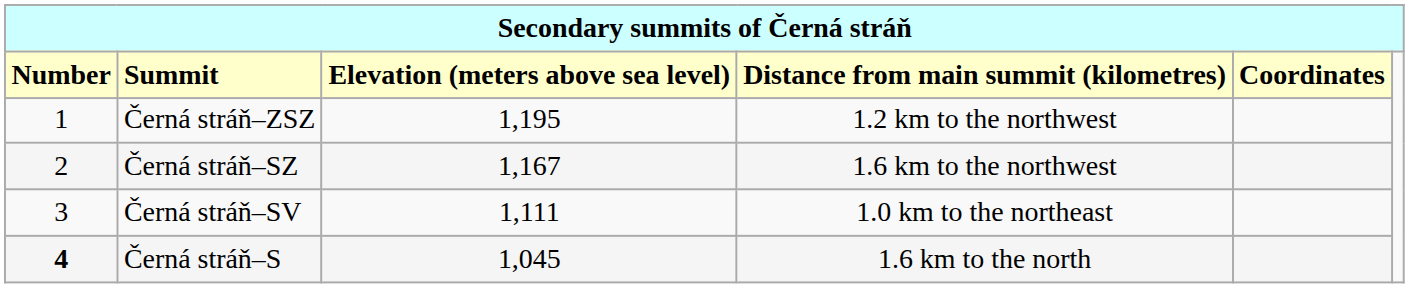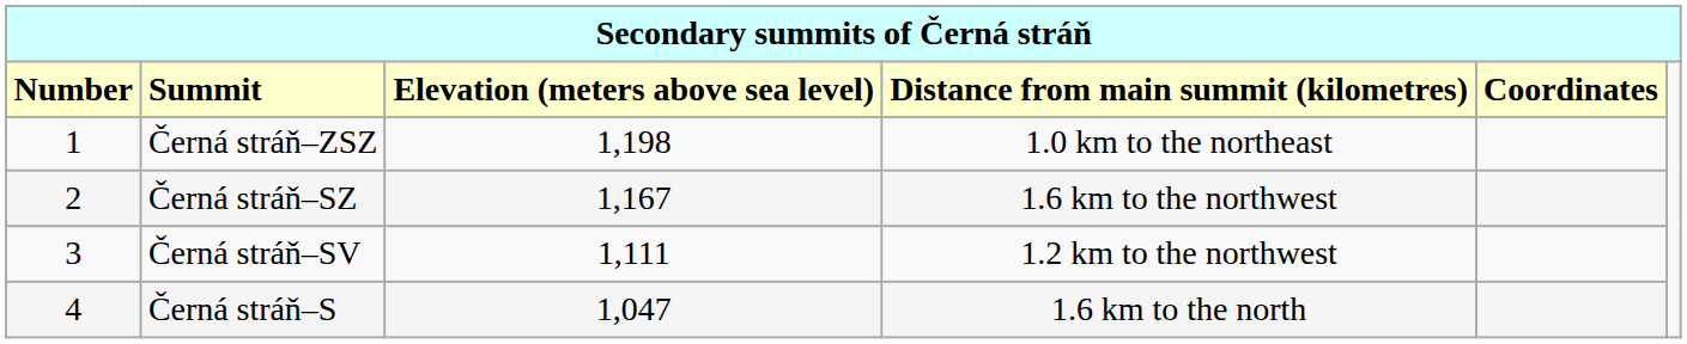Černá stráň–ZSZ | column 3: 1,195 -> 1,198
Černá stráň–ZSZ | column 4: 1.2 km to the northwest -> 1.0 km to the northeast
Černá stráň–SV | column 4: 1.0 km to the northeast -> 1.2 km to the northwest
Černá stráň–S | column 1: bold -> normal
Černá stráň–S | column 3: 1,045 -> 1,047
